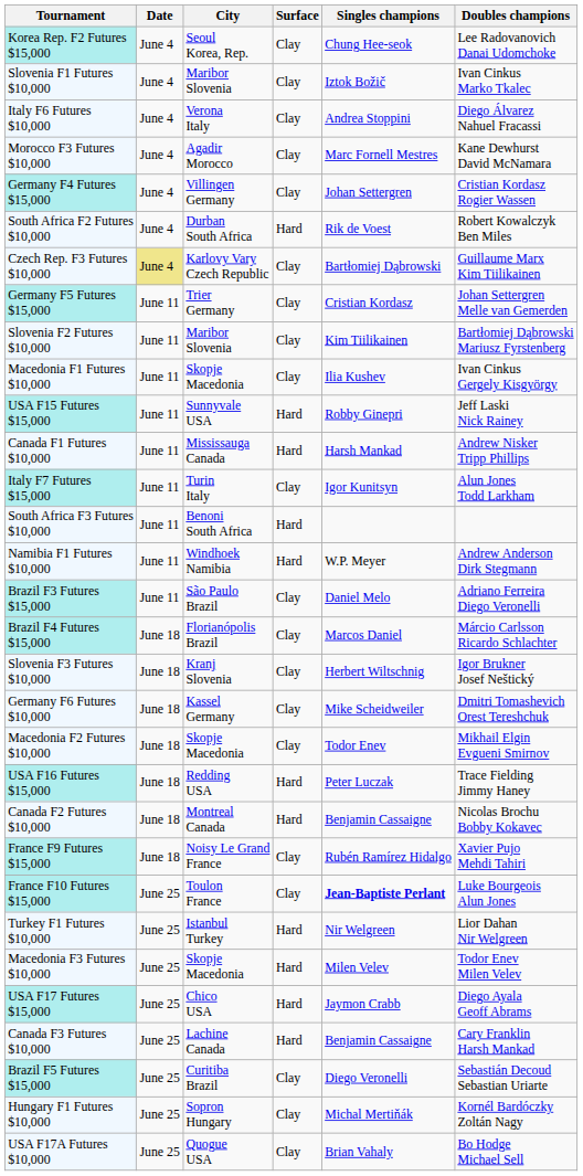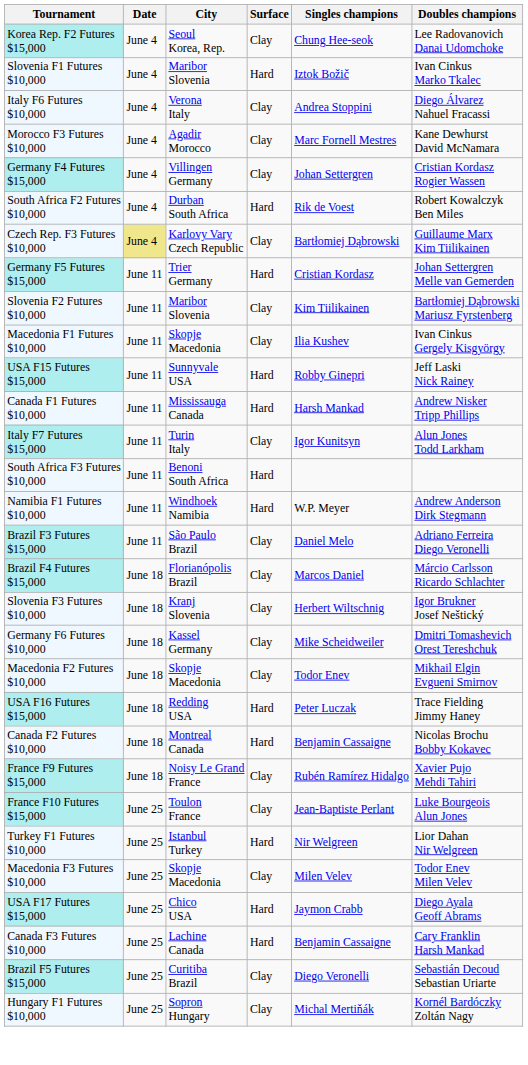Slovenia F1 Futures $10,000 | Surface: Clay -> Hard
Germany F5 Futures $15,000 | Surface: Clay -> Hard
France F10 Futures $15,000 | Singles champions: bold -> normal
Macedonia F3 Futures $10,000 | Surface: Hard -> Clay
- row: USA F17A Futures $10,000 | June 25 | Quogue USA | Clay | Brian Vahaly | Bo Hodge Michael Sell
